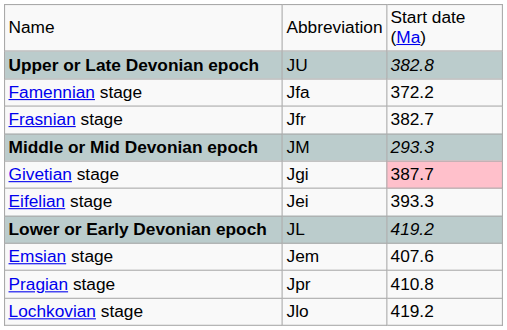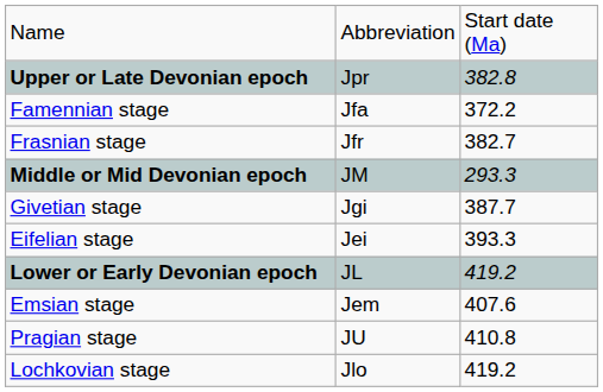Upper or Late Devonian epoch | column 2: JU -> Jpr
Givetian stage | column 3: pink background -> no background
Pragian stage | column 2: Jpr -> JU
